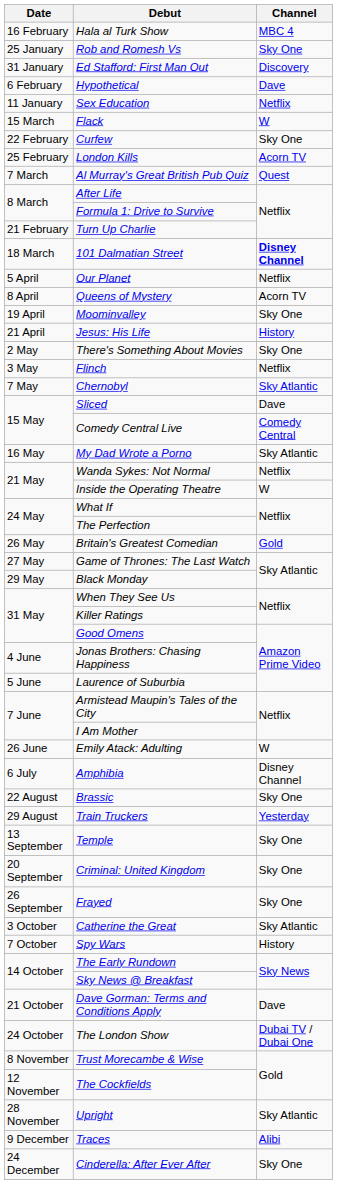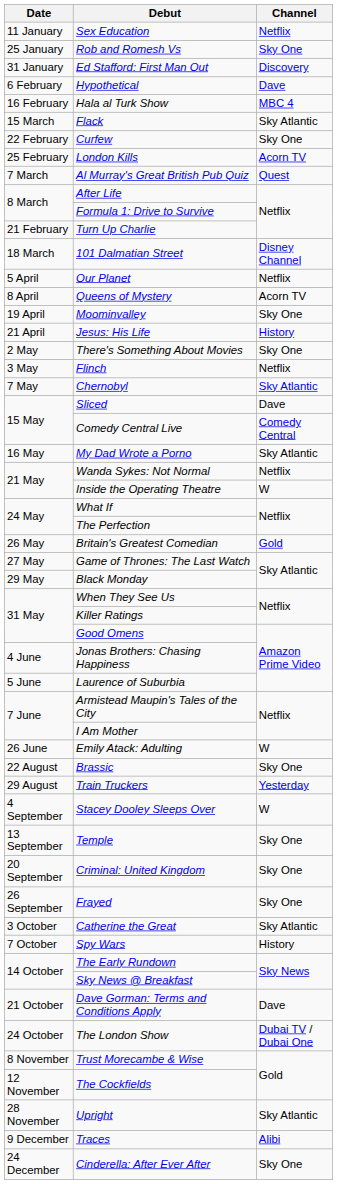rows swapped: Sex Education <-> Hala al Turk Show
Flack | Channel: W -> Sky Atlantic
101 Dalmatian Street | Channel: bold -> normal
- row: 6 July | Amphibia | Disney Channel
+ row: 4 September | Stacey Dooley Sleeps Over | W
